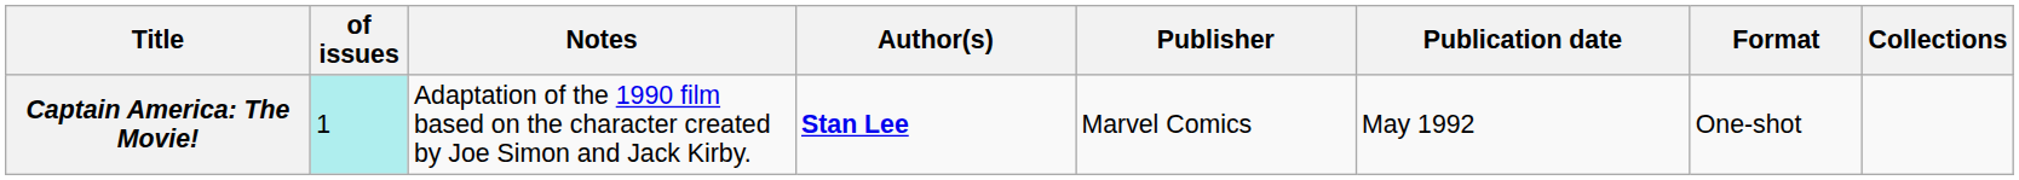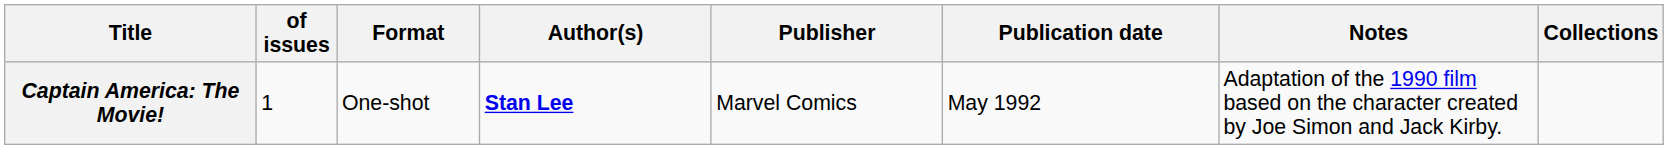columns swapped: Format <-> Notes
Captain America: The Movie! | of issues: paleturquoise background -> no background
